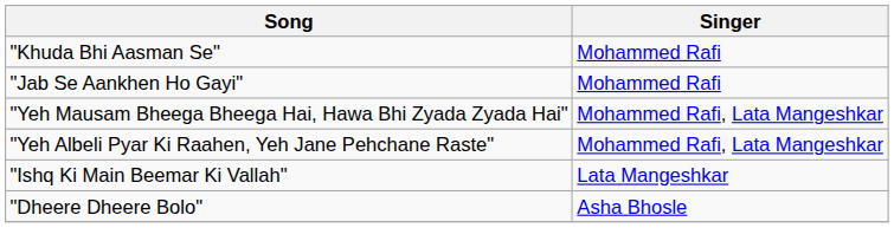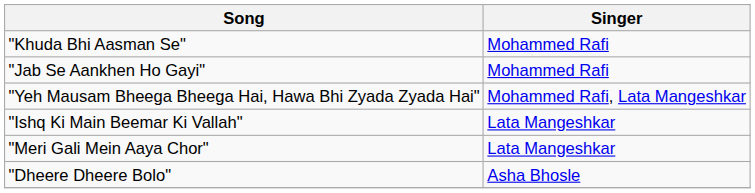- row: "Yeh Albeli Pyar Ki Raahen, Yeh Jane Pehchane Raste" | Mohammed Rafi, Lata Mangeshkar
+ row: "Meri Gali Mein Aaya Chor" | Lata Mangeshkar
